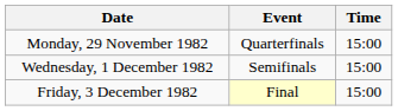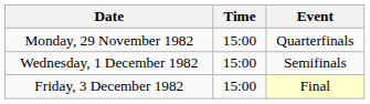columns swapped: Time <-> Event
